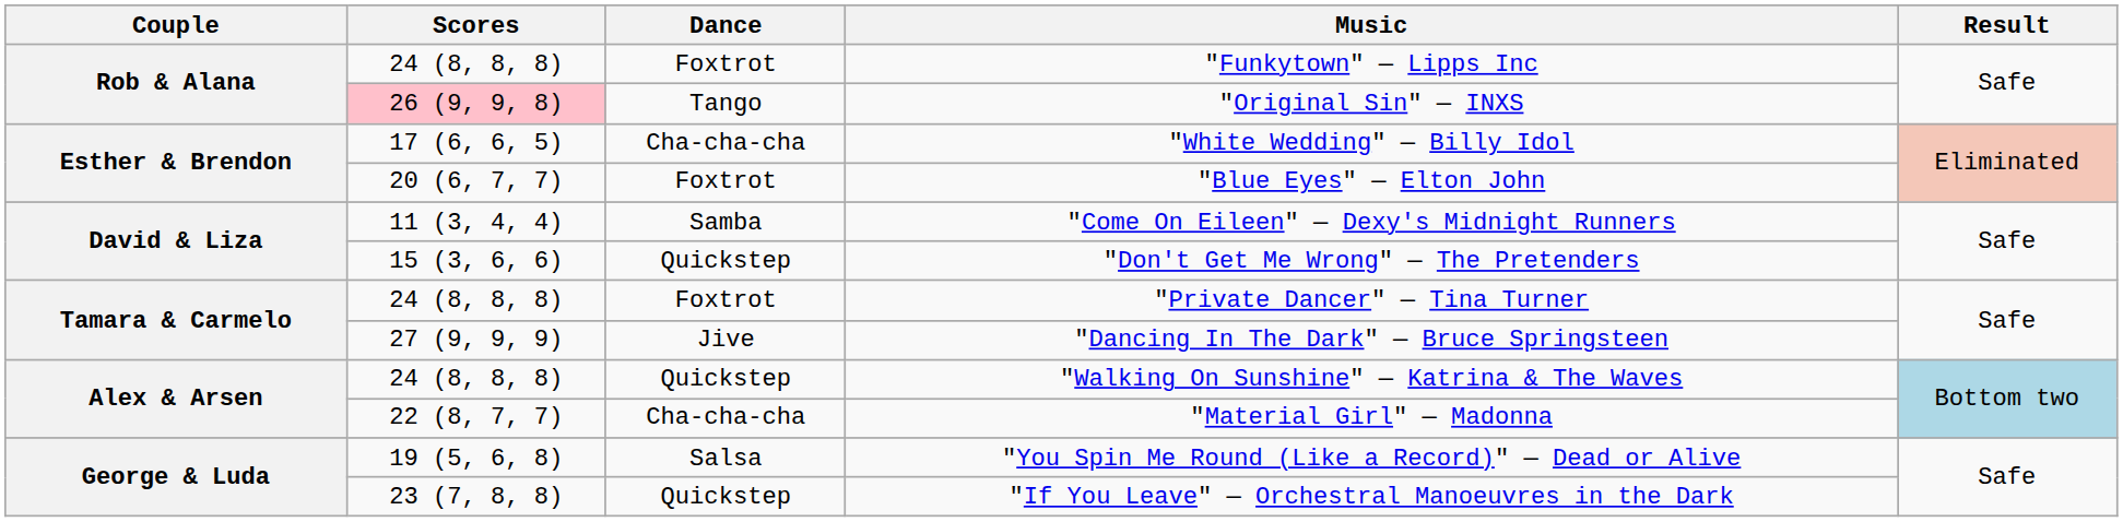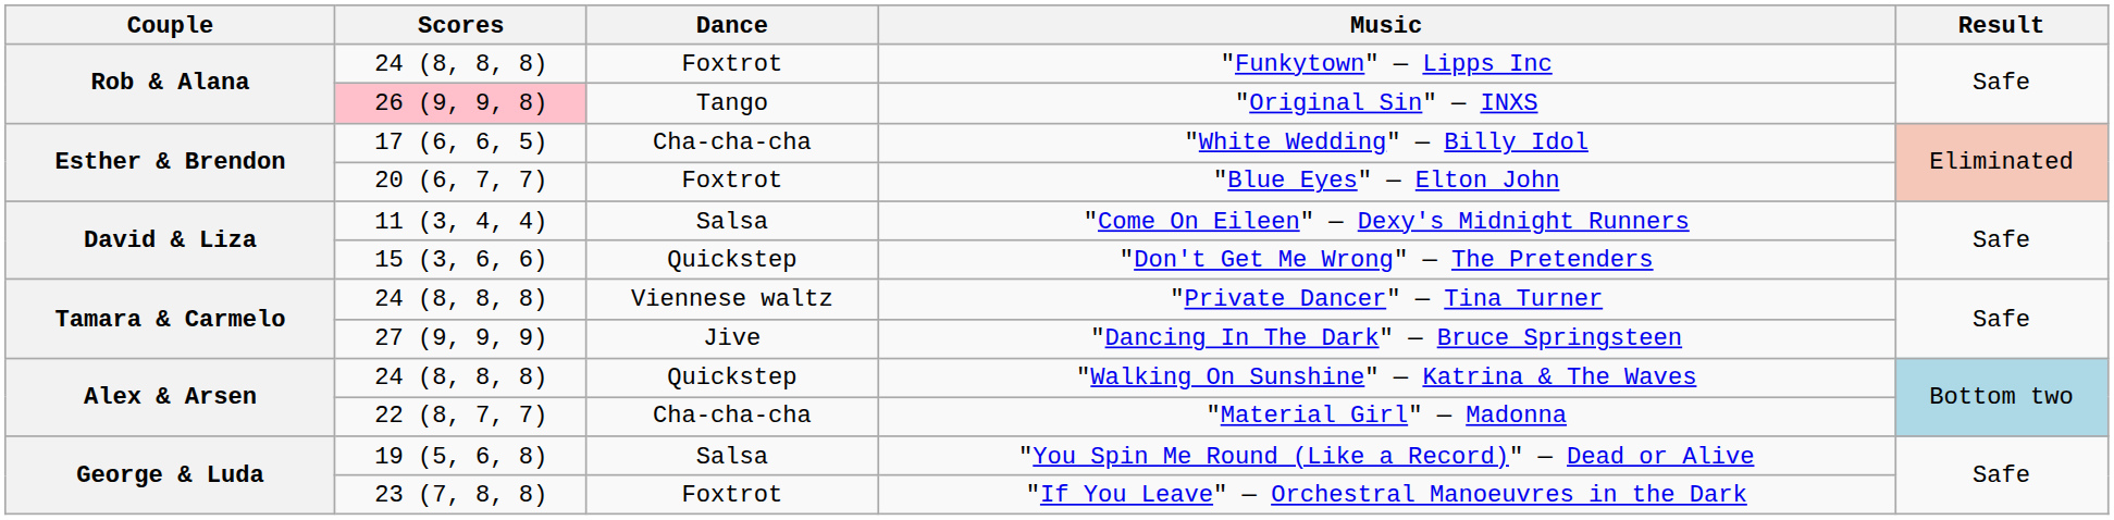"Come On Eileen" — Dexy's Midnight Runners | Dance: Samba -> Salsa
"Private Dancer" — Tina Turner | Dance: Foxtrot -> Viennese waltz
"If You Leave" — Orchestral Manoeuvres in the Dark | Dance: Quickstep -> Foxtrot
